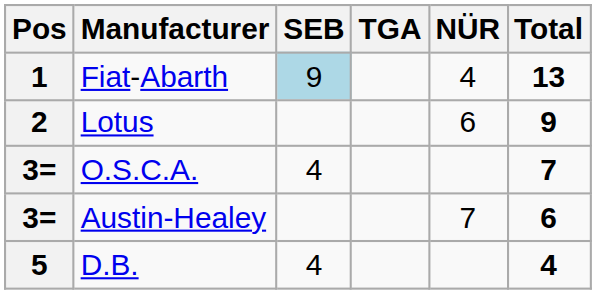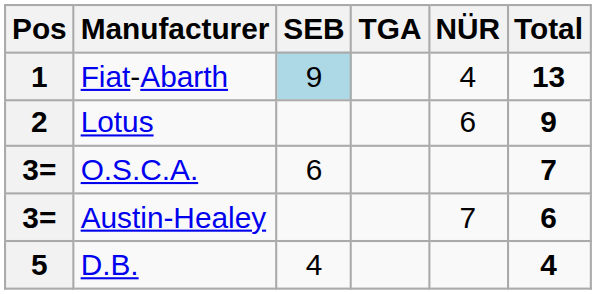O.S.C.A. | SEB: 4 -> 6
